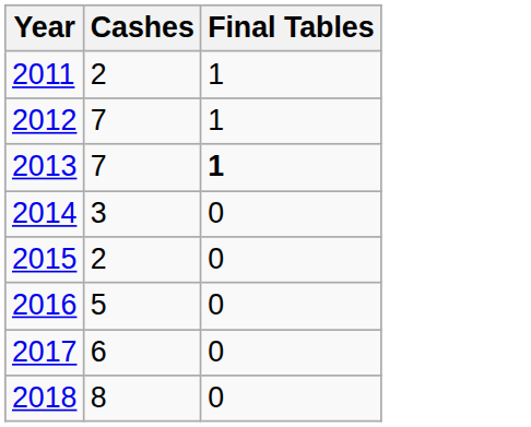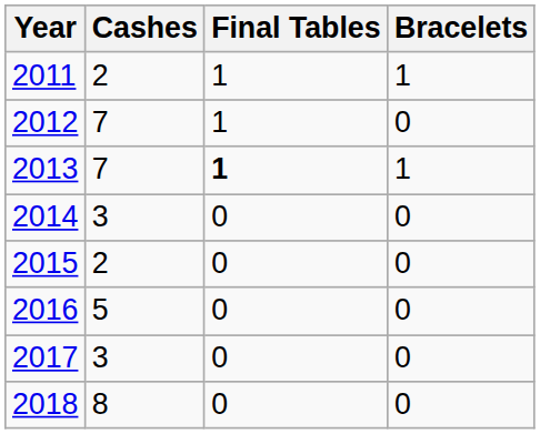+ column: Bracelets | 1 | 0 | 1 | 0 | 0 | 0 | 0 | 0
2017 | Cashes: 6 -> 3
